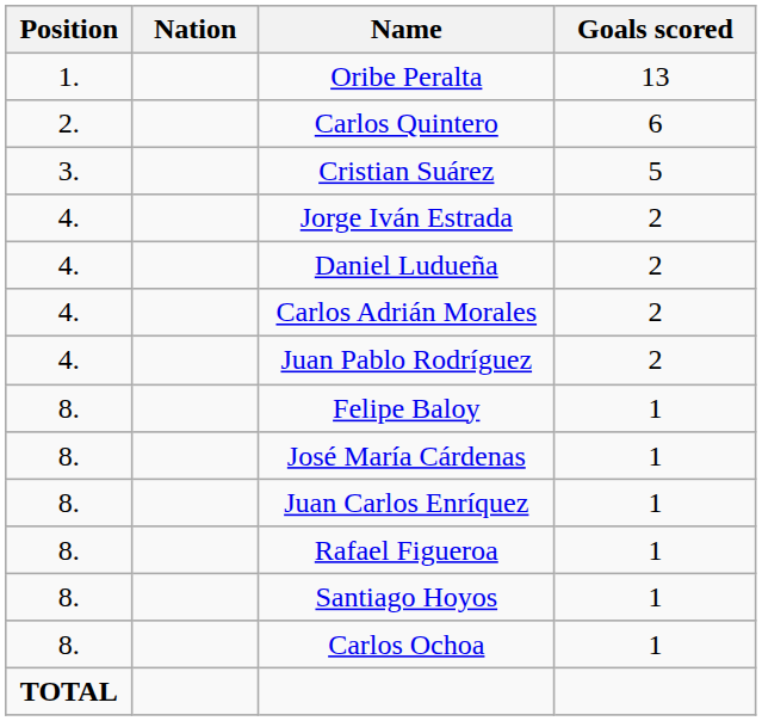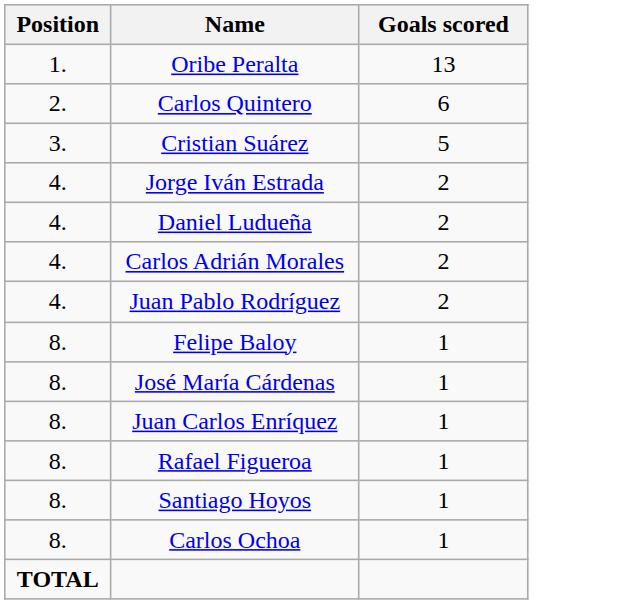- column: Nation
